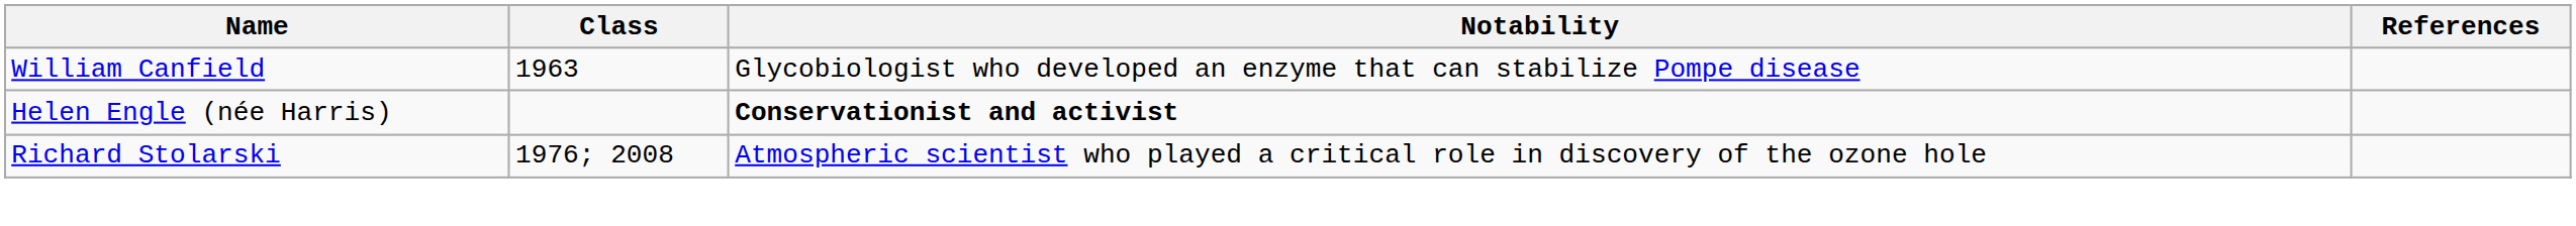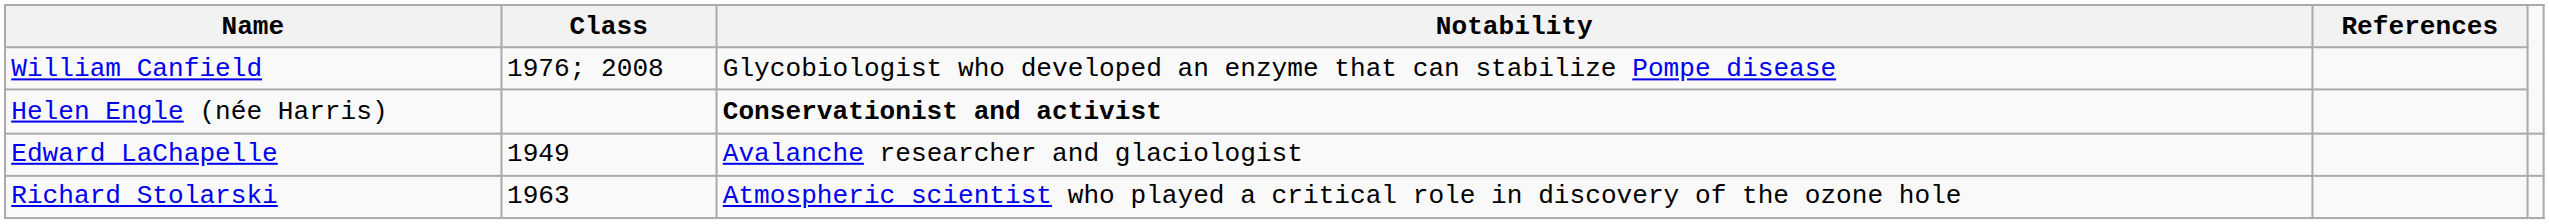William Canfield | Class: 1963 -> 1976; 2008
+ row: Edward LaChapelle | 1949 | Avalanche researcher and glaciologist
Richard Stolarski | Class: 1976; 2008 -> 1963
